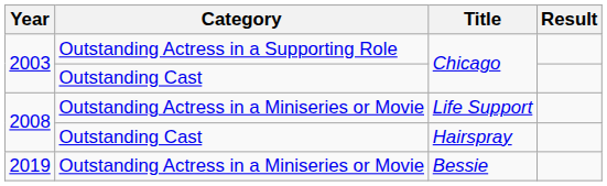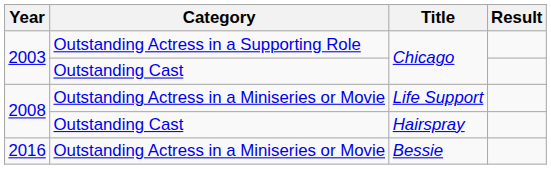Bessie | Year: 2019 -> 2016
